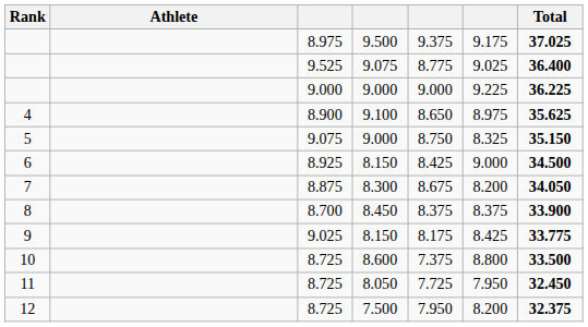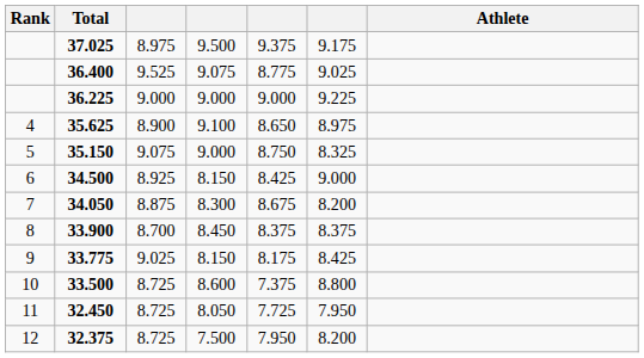columns swapped: Athlete <-> Total
